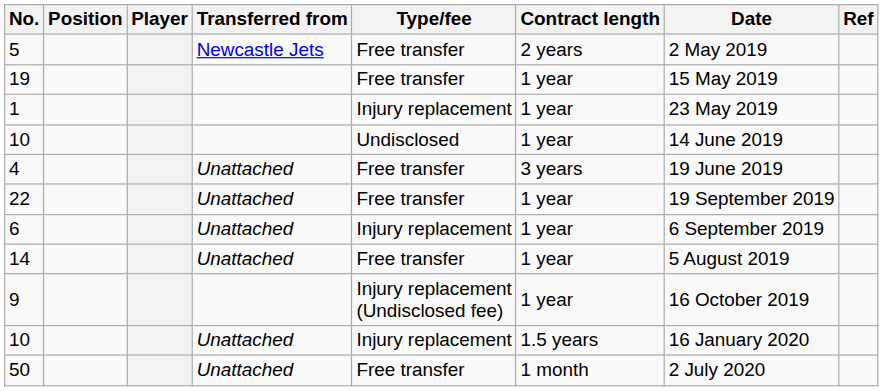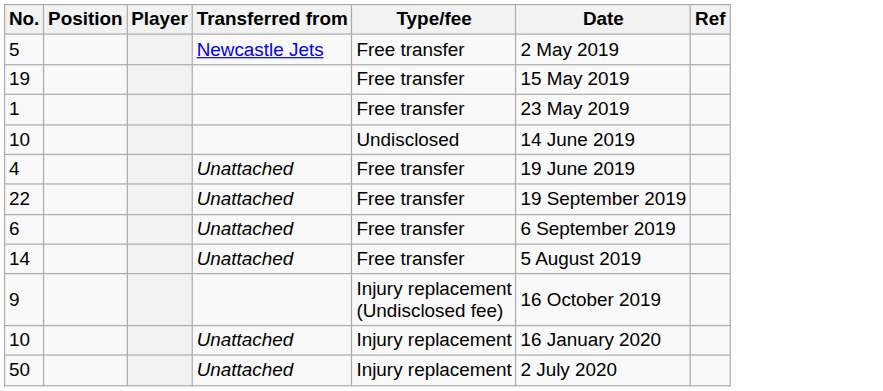- column: Contract length | 2 years | 1 year | 1 year | 1 year | 3 years | 1 year | 1 year | 1 year | 1 year | 1.5 years | 1 month
1 | Type/fee: Injury replacement -> Free transfer
6 | Type/fee: Injury replacement -> Free transfer
50 | Type/fee: Free transfer -> Injury replacement
